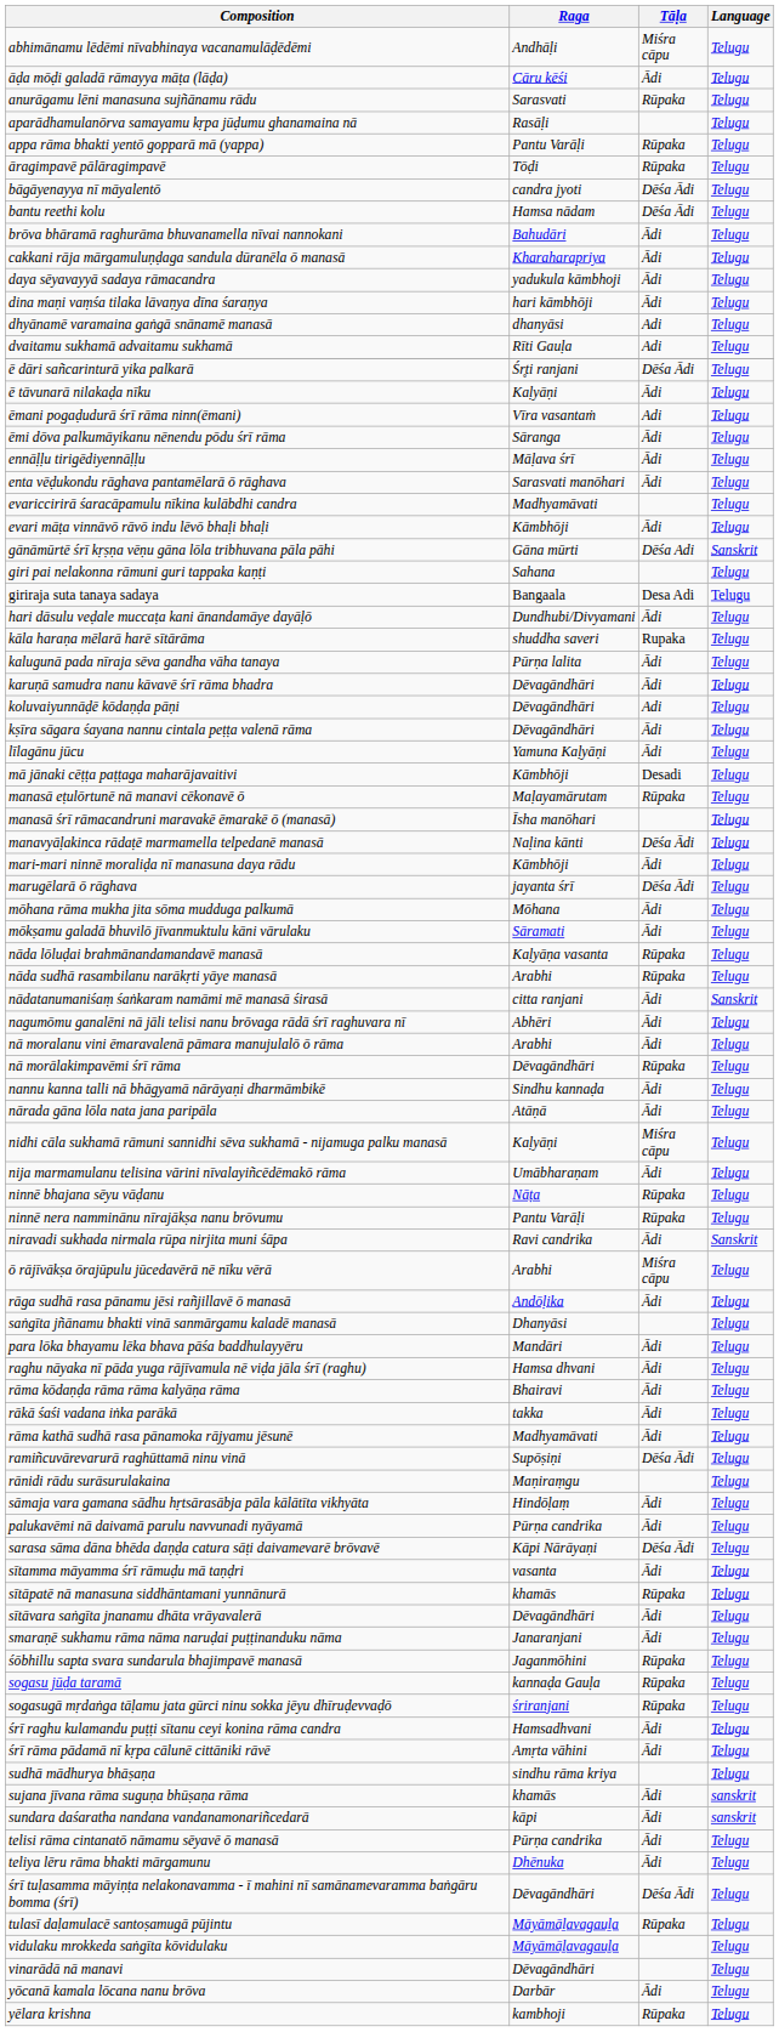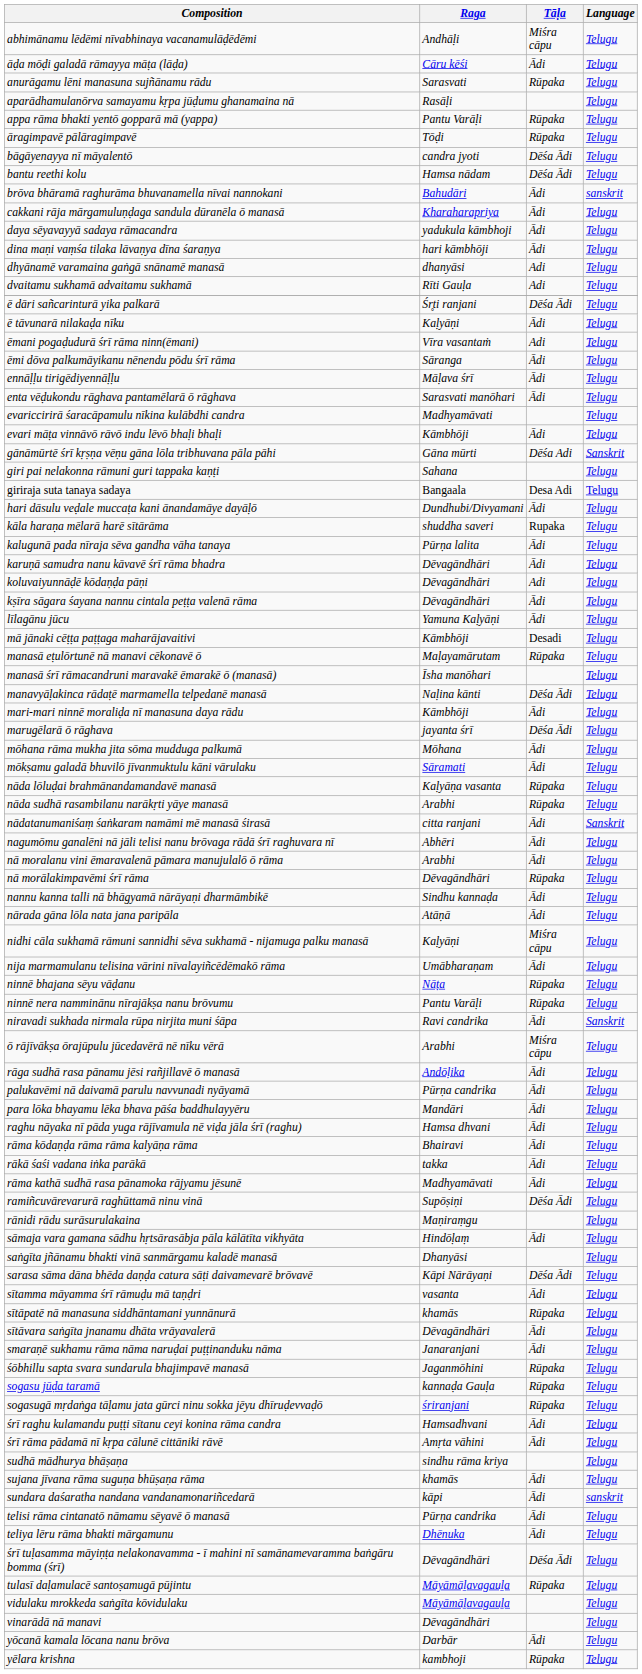brōva bhāramā raghurāma bhuvanamella nīvai nannokani | Language: Telugu -> sanskrit
rows swapped: palukavēmi nā daivamā parulu navvunadi nyāyamā <-> saṅgīta jñānamu bhakti vinā sanmārgamu kaladē manasā
sujana jīvana rāma suguṇa bhūṣaṇa rāma | Language: sanskrit -> Telugu
